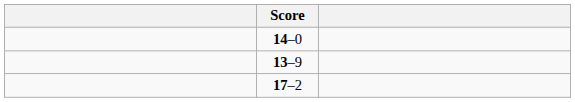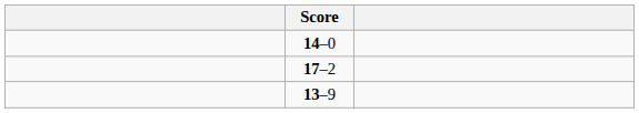rows swapped: 17–2 <-> 13–9
